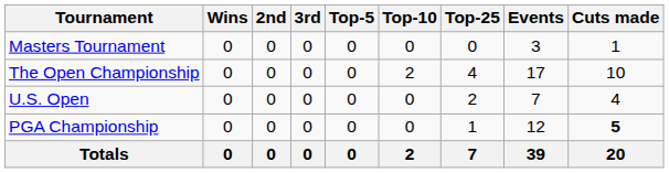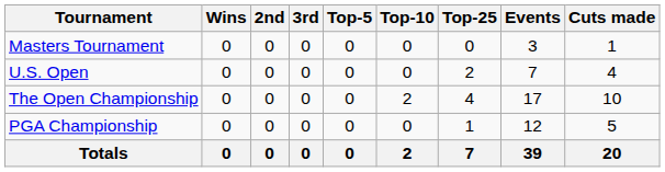rows swapped: U.S. Open <-> The Open Championship
PGA Championship | Cuts made: bold -> normal
